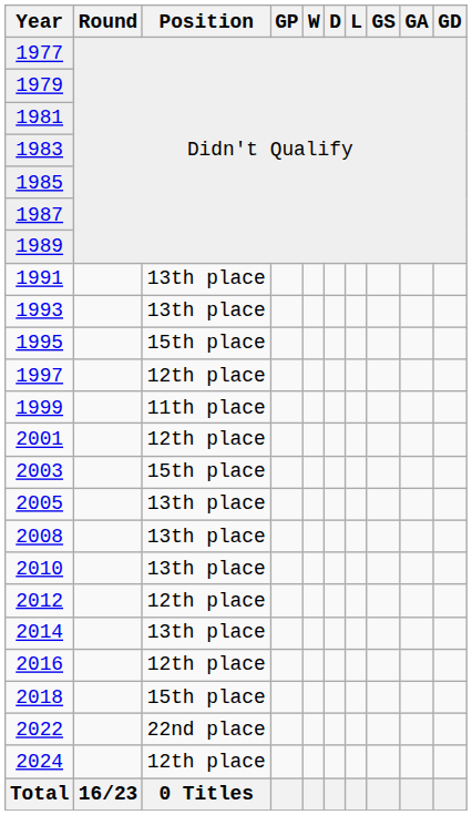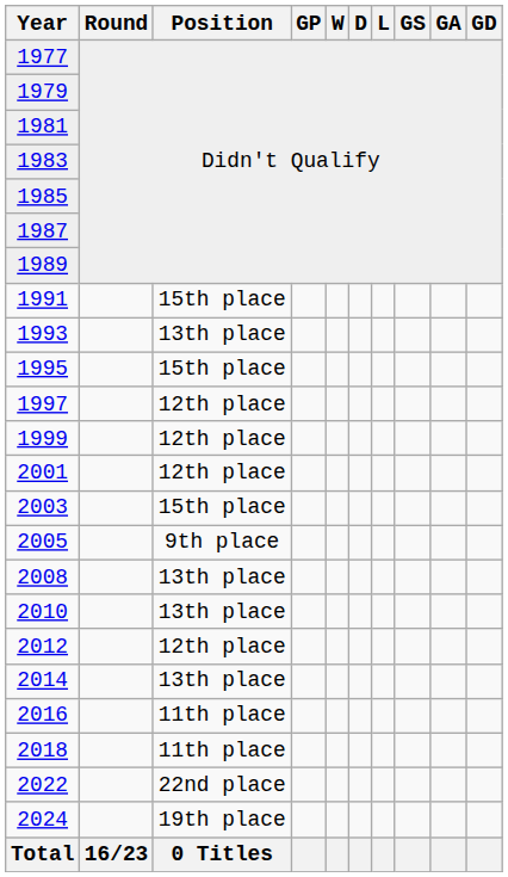1991 | Position: 13th place -> 15th place
1999 | Position: 11th place -> 12th place
2005 | Position: 13th place -> 9th place
2016 | Position: 12th place -> 11th place
2018 | Position: 15th place -> 11th place
2024 | Position: 12th place -> 19th place
